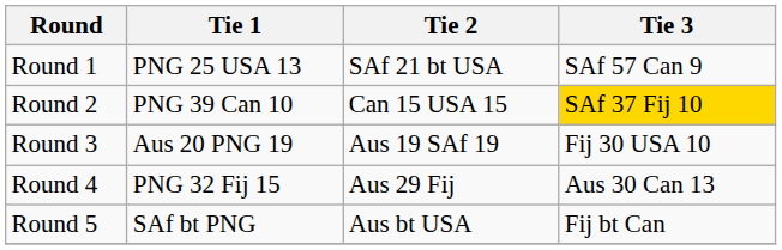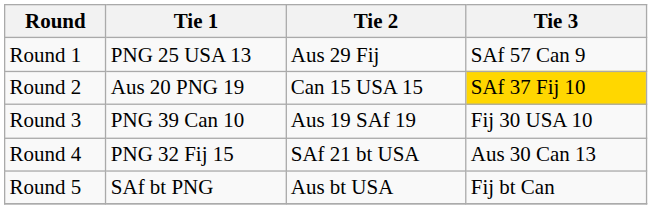Round 1 | Tie 2: SAf 21 bt USA -> Aus 29 Fij
Round 2 | Tie 1: PNG 39 Can 10 -> Aus 20 PNG 19
Round 3 | Tie 1: Aus 20 PNG 19 -> PNG 39 Can 10
Round 4 | Tie 2: Aus 29 Fij -> SAf 21 bt USA
